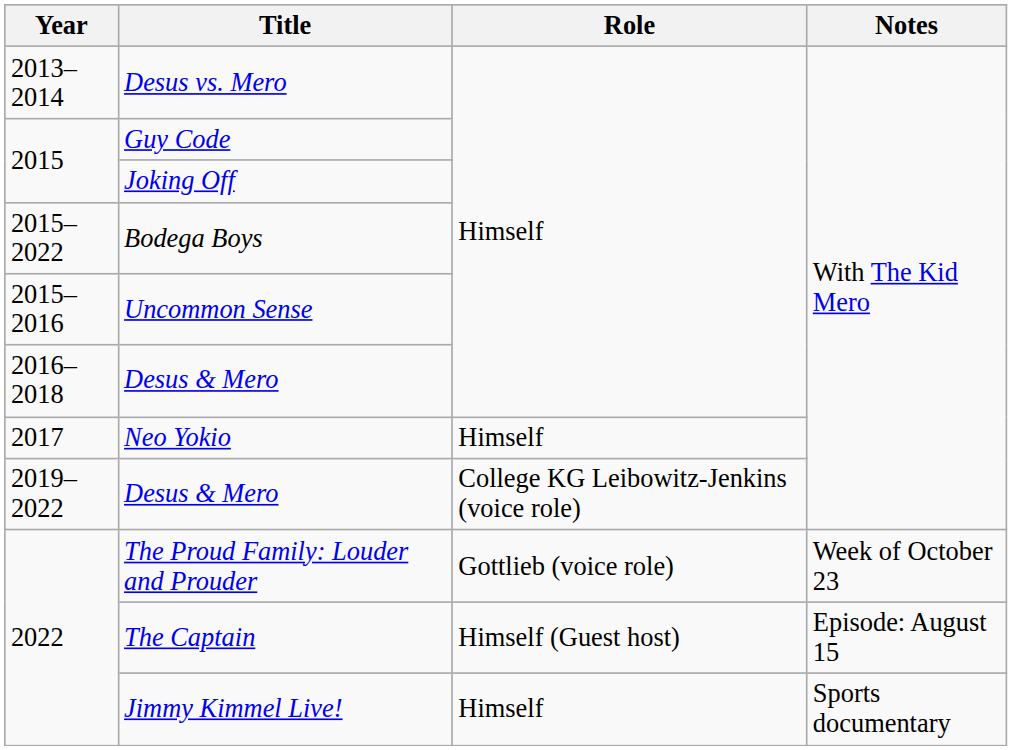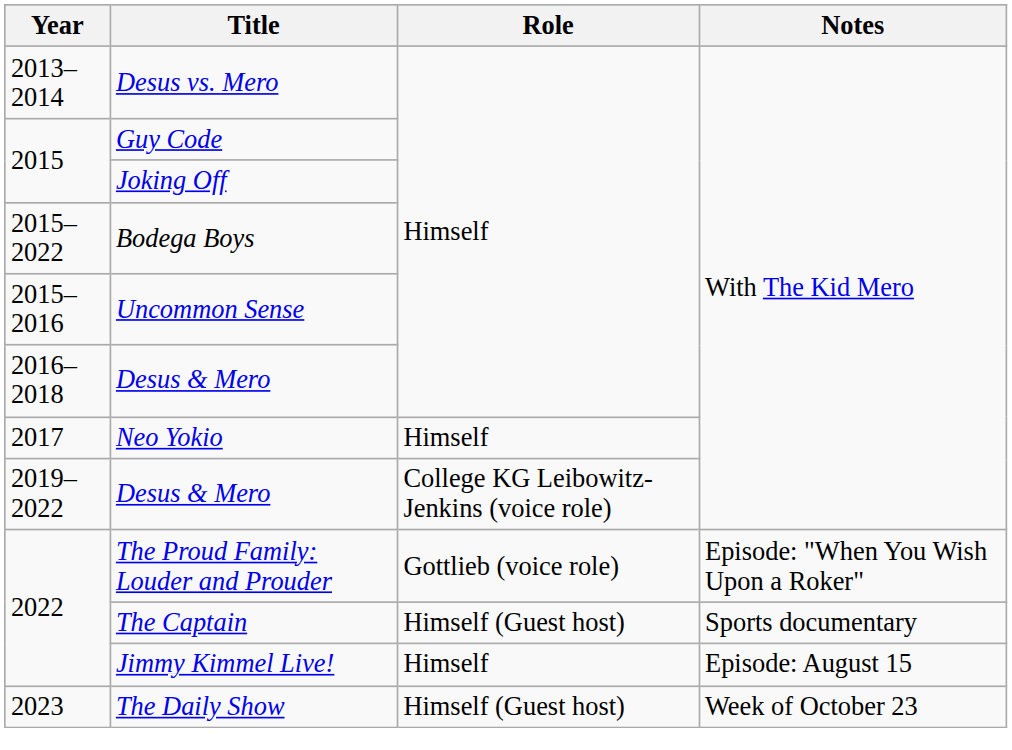The Proud Family: Louder and Prouder | Notes: Week of October 23 -> Episode: "When You Wish Upon a Roker"
The Captain | Notes: Episode: August 15 -> Sports documentary
Jimmy Kimmel Live! | Notes: Sports documentary -> Episode: August 15
+ row: 2023 | The Daily Show | Himself (Guest host) | Week of October 23
